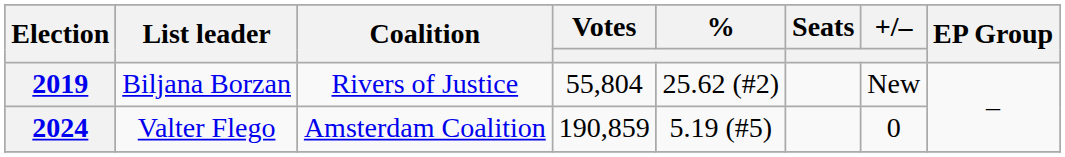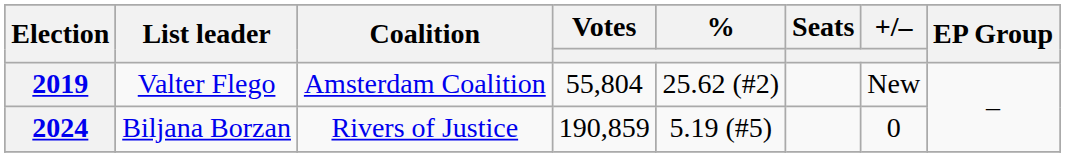2019 | List leader: Biljana Borzan -> Valter Flego
2019 | Coalition: Rivers of Justice -> Amsterdam Coalition
2024 | List leader: Valter Flego -> Biljana Borzan
2024 | Coalition: Amsterdam Coalition -> Rivers of Justice
